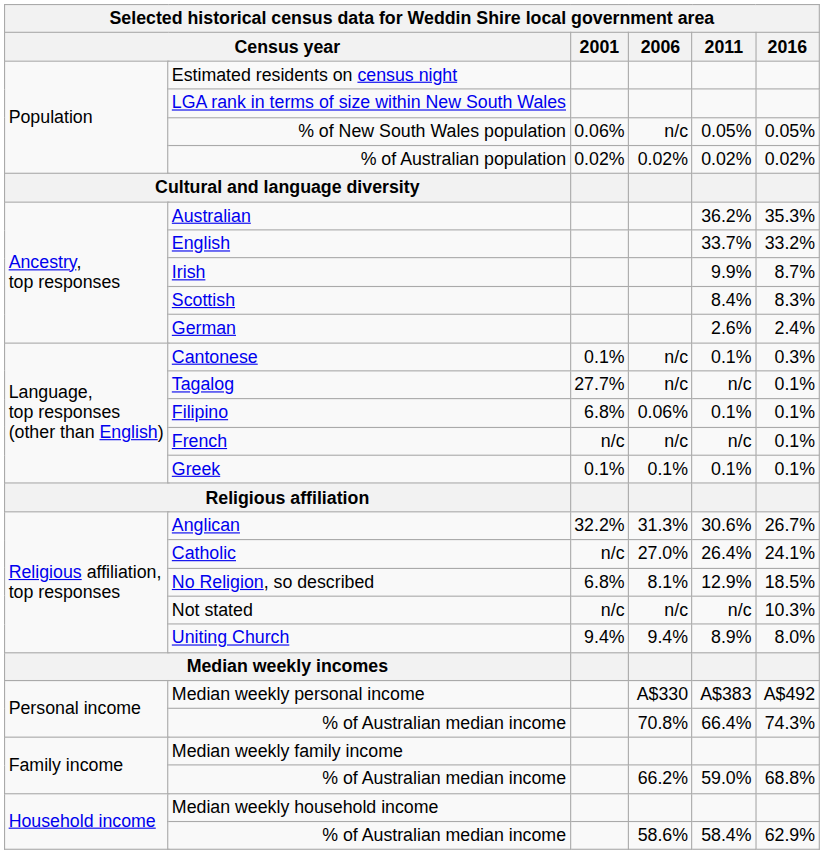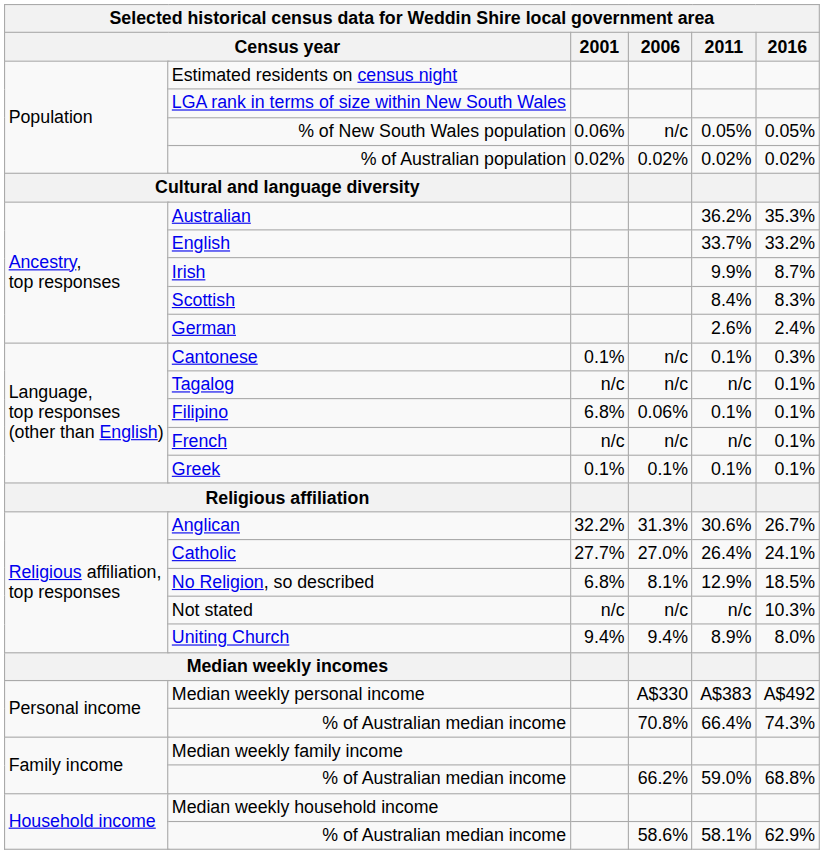Tagalog | 2001: 27.7% -> n/c
Catholic | 2001: n/c -> 27.7%
Household income / % of Australian median income | 2011: 58.4% -> 58.1%
